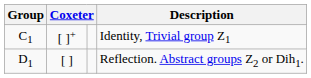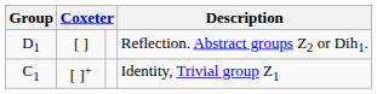rows swapped: Identity, Trivial group Z1 <-> Reflection. Abstract groups Z2 or Dih1.
